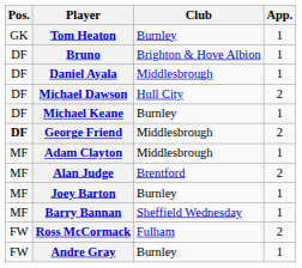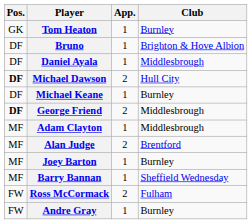columns swapped: Club <-> App.
Michael Dawson | Pos.: normal -> bold
